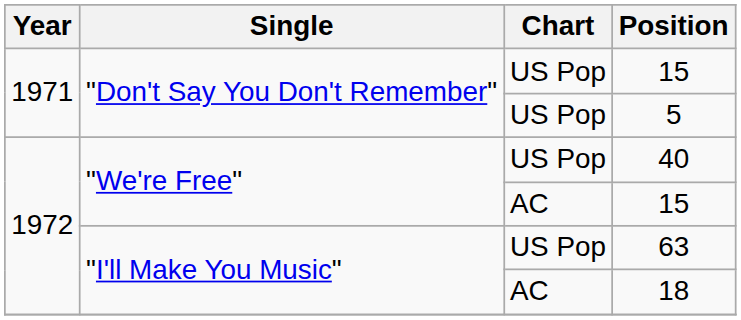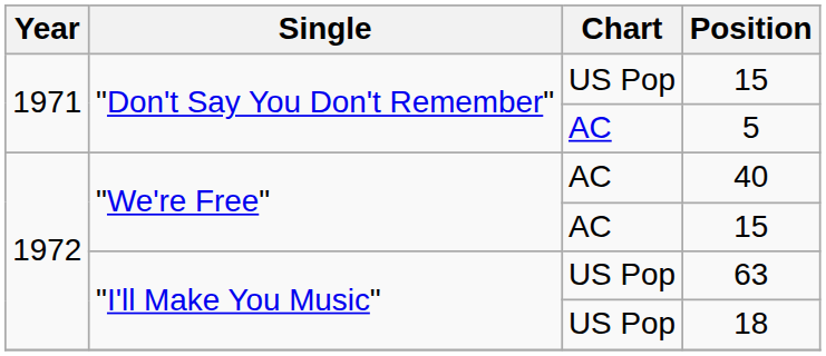5 | Chart: US Pop -> AC
40 | Chart: US Pop -> AC
18 | Chart: AC -> US Pop
